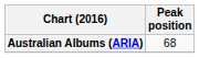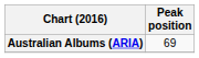Australian Albums (ARIA) | Peak position: 68 -> 69
